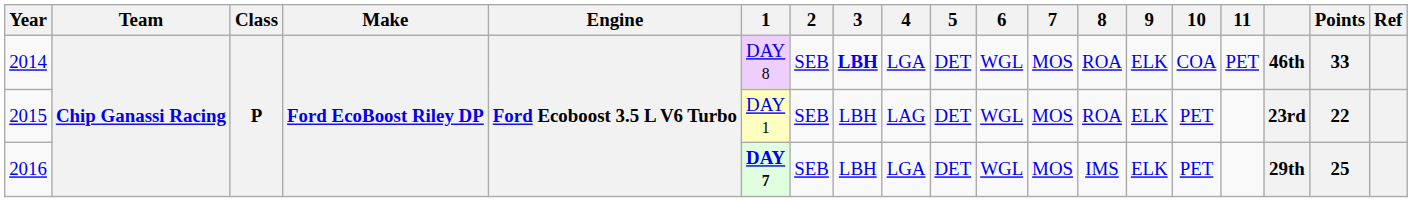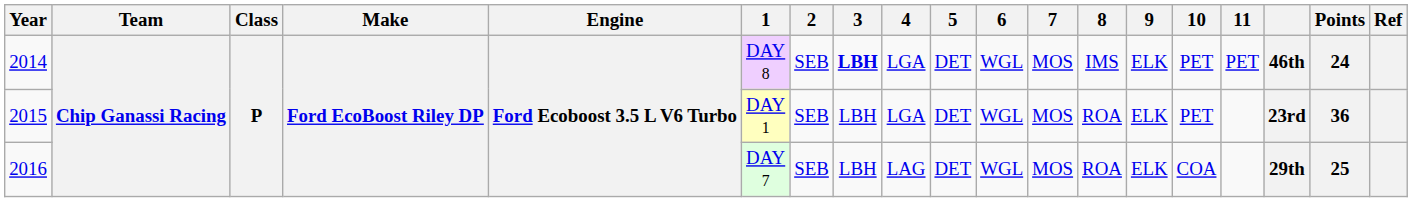2014 | 8: ROA -> IMS
2014 | 10: COA -> PET
2014 | Points: 33 -> 24
2015 | 4: LAG -> LGA
2015 | Points: 22 -> 36
2016 | 1: bold -> normal
2016 | 4: LGA -> LAG
2016 | 8: IMS -> ROA
2016 | 10: PET -> COA
